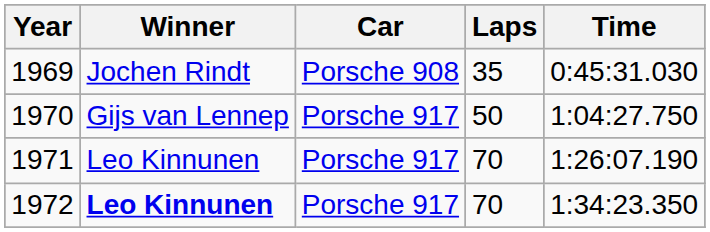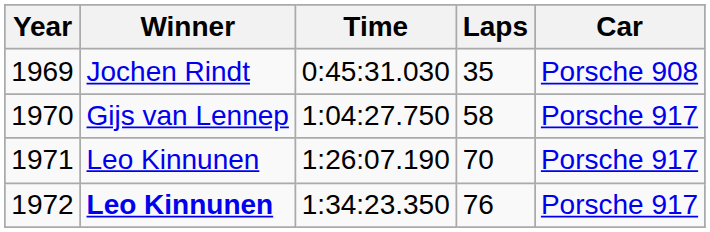columns swapped: Car <-> Time
1970 | Laps: 50 -> 58
1972 | Laps: 70 -> 76
